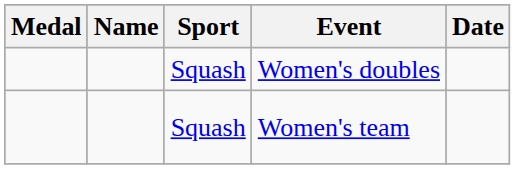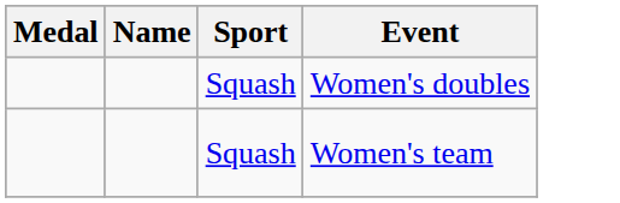- column: Date
